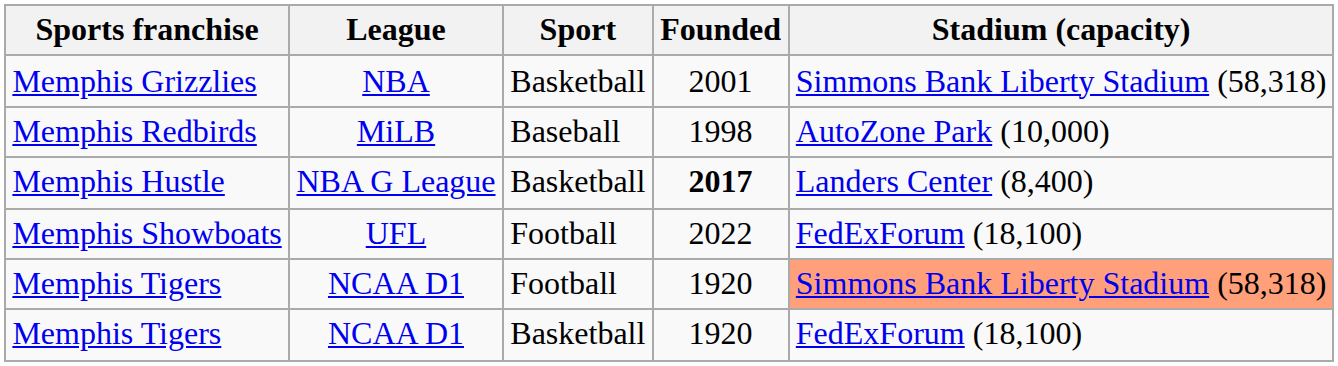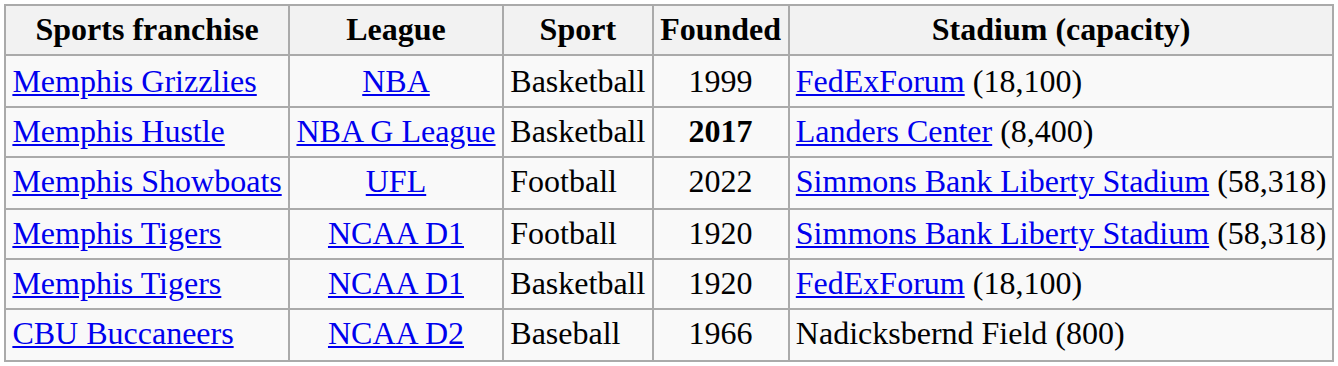Memphis Grizzlies | Founded: 2001 -> 1999
Memphis Grizzlies | Stadium (capacity): Simmons Bank Liberty Stadium (58,318) -> FedExForum (18,100)
- row: Memphis Redbirds | MiLB | Baseball | 1998 | AutoZone Park (10,000)
Memphis Showboats | Stadium (capacity): FedExForum (18,100) -> Simmons Bank Liberty Stadium (58,318)
Memphis Tigers / Football | Stadium (capacity): lightsalmon background -> no background
+ row: CBU Buccaneers | NCAA D2 | Baseball | 1966 | Nadicksbernd Field (800)
